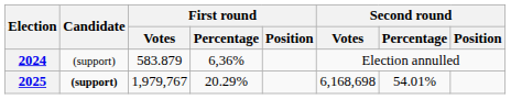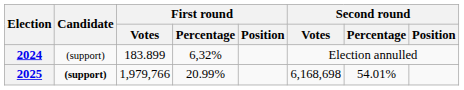2024 | First round / Votes: 583.879 -> 183.899
2024 | First round / Percentage: 6,36% -> 6,32%
2025 | First round / Votes: 1,979,767 -> 1,979,766
2025 | First round / Percentage: 20.29% -> 20.99%
